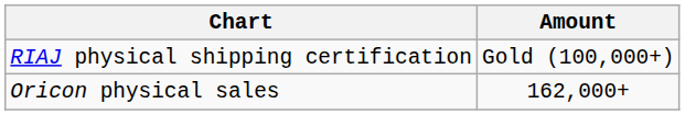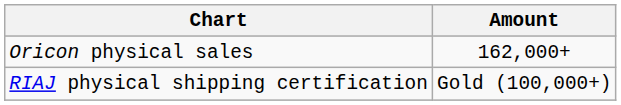rows swapped: Oricon physical sales <-> RIAJ physical shipping certification
